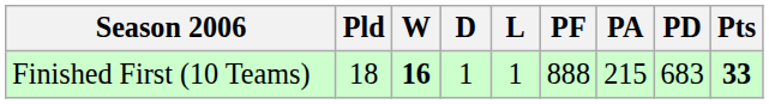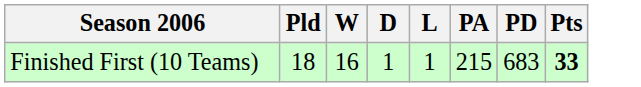- column: PF | 888
Finished First (10 Teams) | W: bold -> normal
